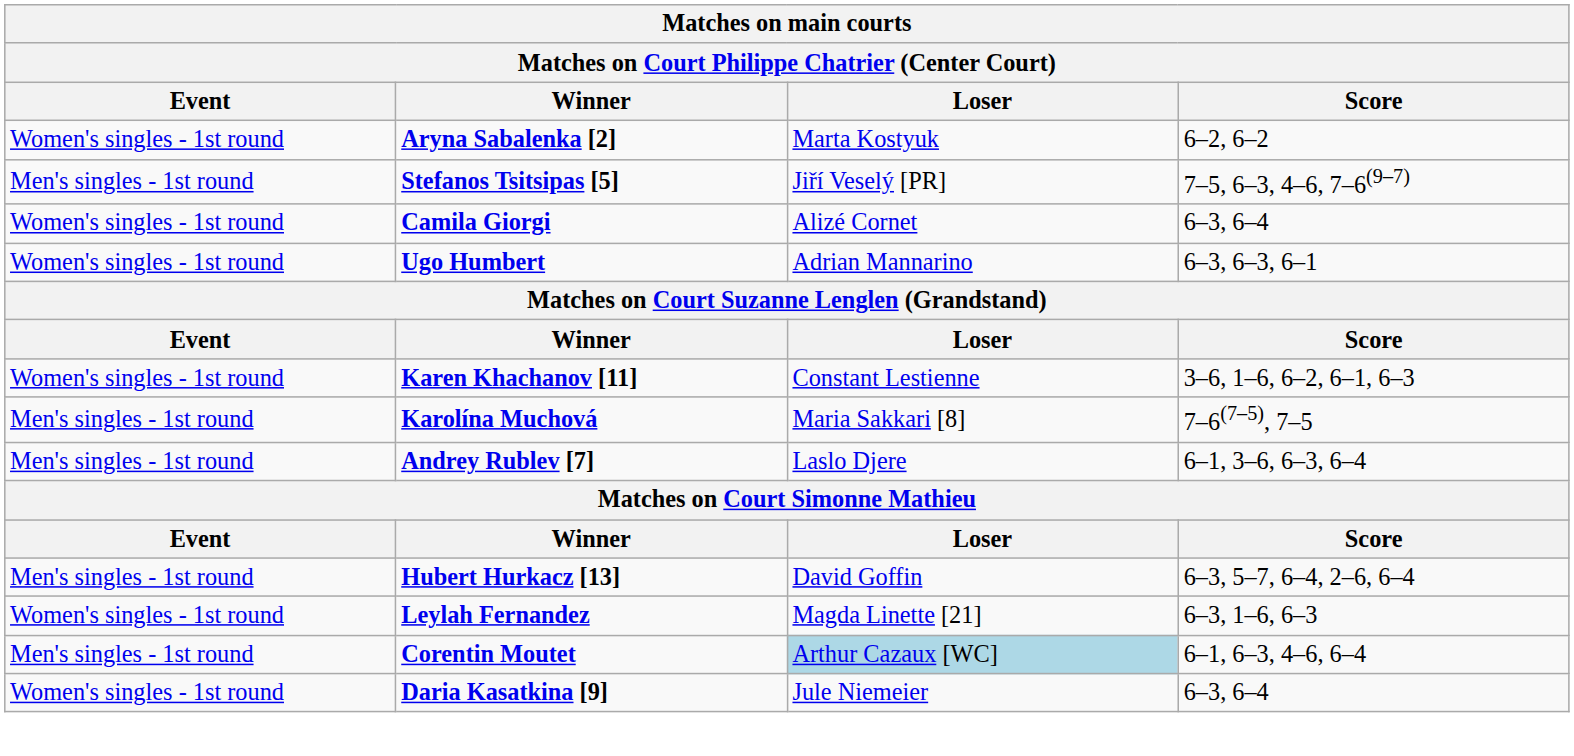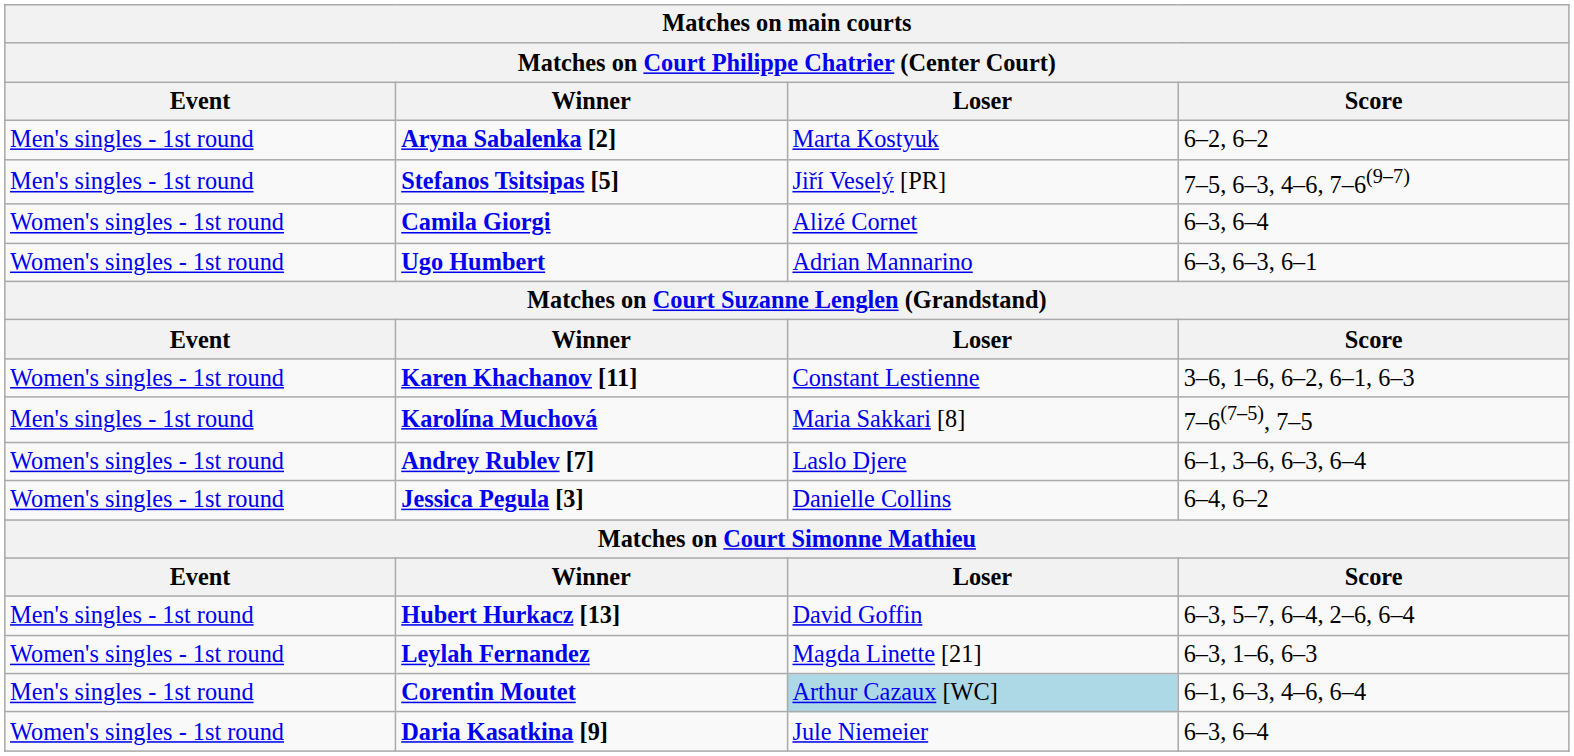Aryna Sabalenka [2] | Event: Women's singles - 1st round -> Men's singles - 1st round
Andrey Rublev [7] | Event: Men's singles - 1st round -> Women's singles - 1st round
+ row: Women's singles - 1st round | Jessica Pegula [3] | Danielle Collins | 6–4, 6–2
